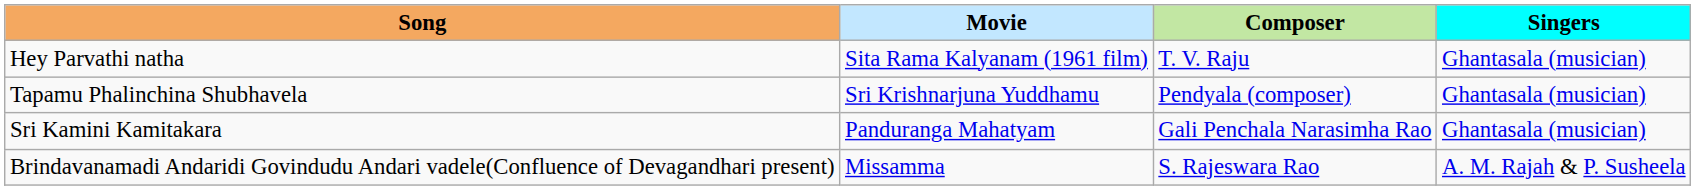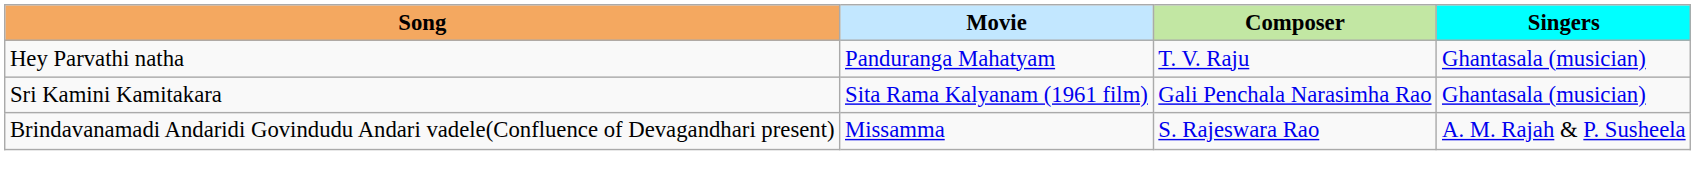Hey Parvathi natha | Movie: Sita Rama Kalyanam (1961 film) -> Panduranga Mahatyam
- row: Tapamu Phalinchina Shubhavela | Sri Krishnarjuna Yuddhamu | Pendyala (composer) | Ghantasala (musician)
Sri Kamini Kamitakara | Movie: Panduranga Mahatyam -> Sita Rama Kalyanam (1961 film)
